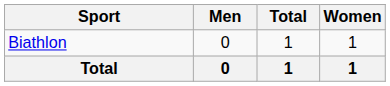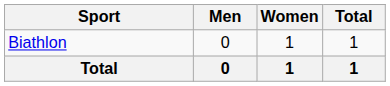columns swapped: Women <-> Total
